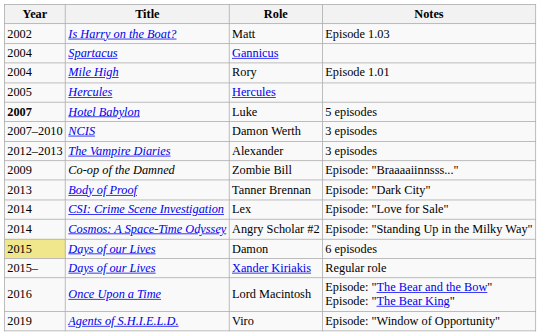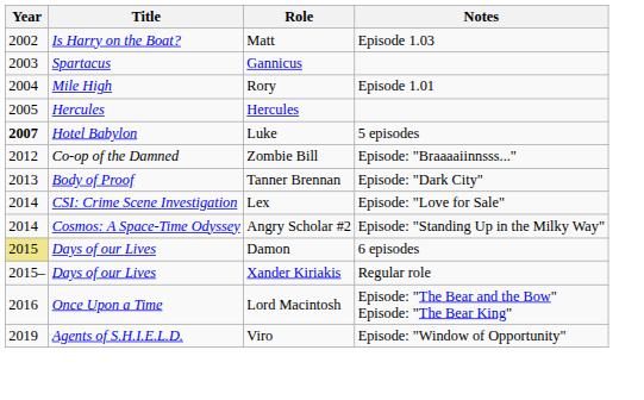Gannicus | Year: 2004 -> 2003
- row: 2007–2010 | NCIS | Damon Werth | 3 episodes
- row: 2012–2013 | The Vampire Diaries | Alexander | 3 episodes
Zombie Bill | Year: 2009 -> 2012
